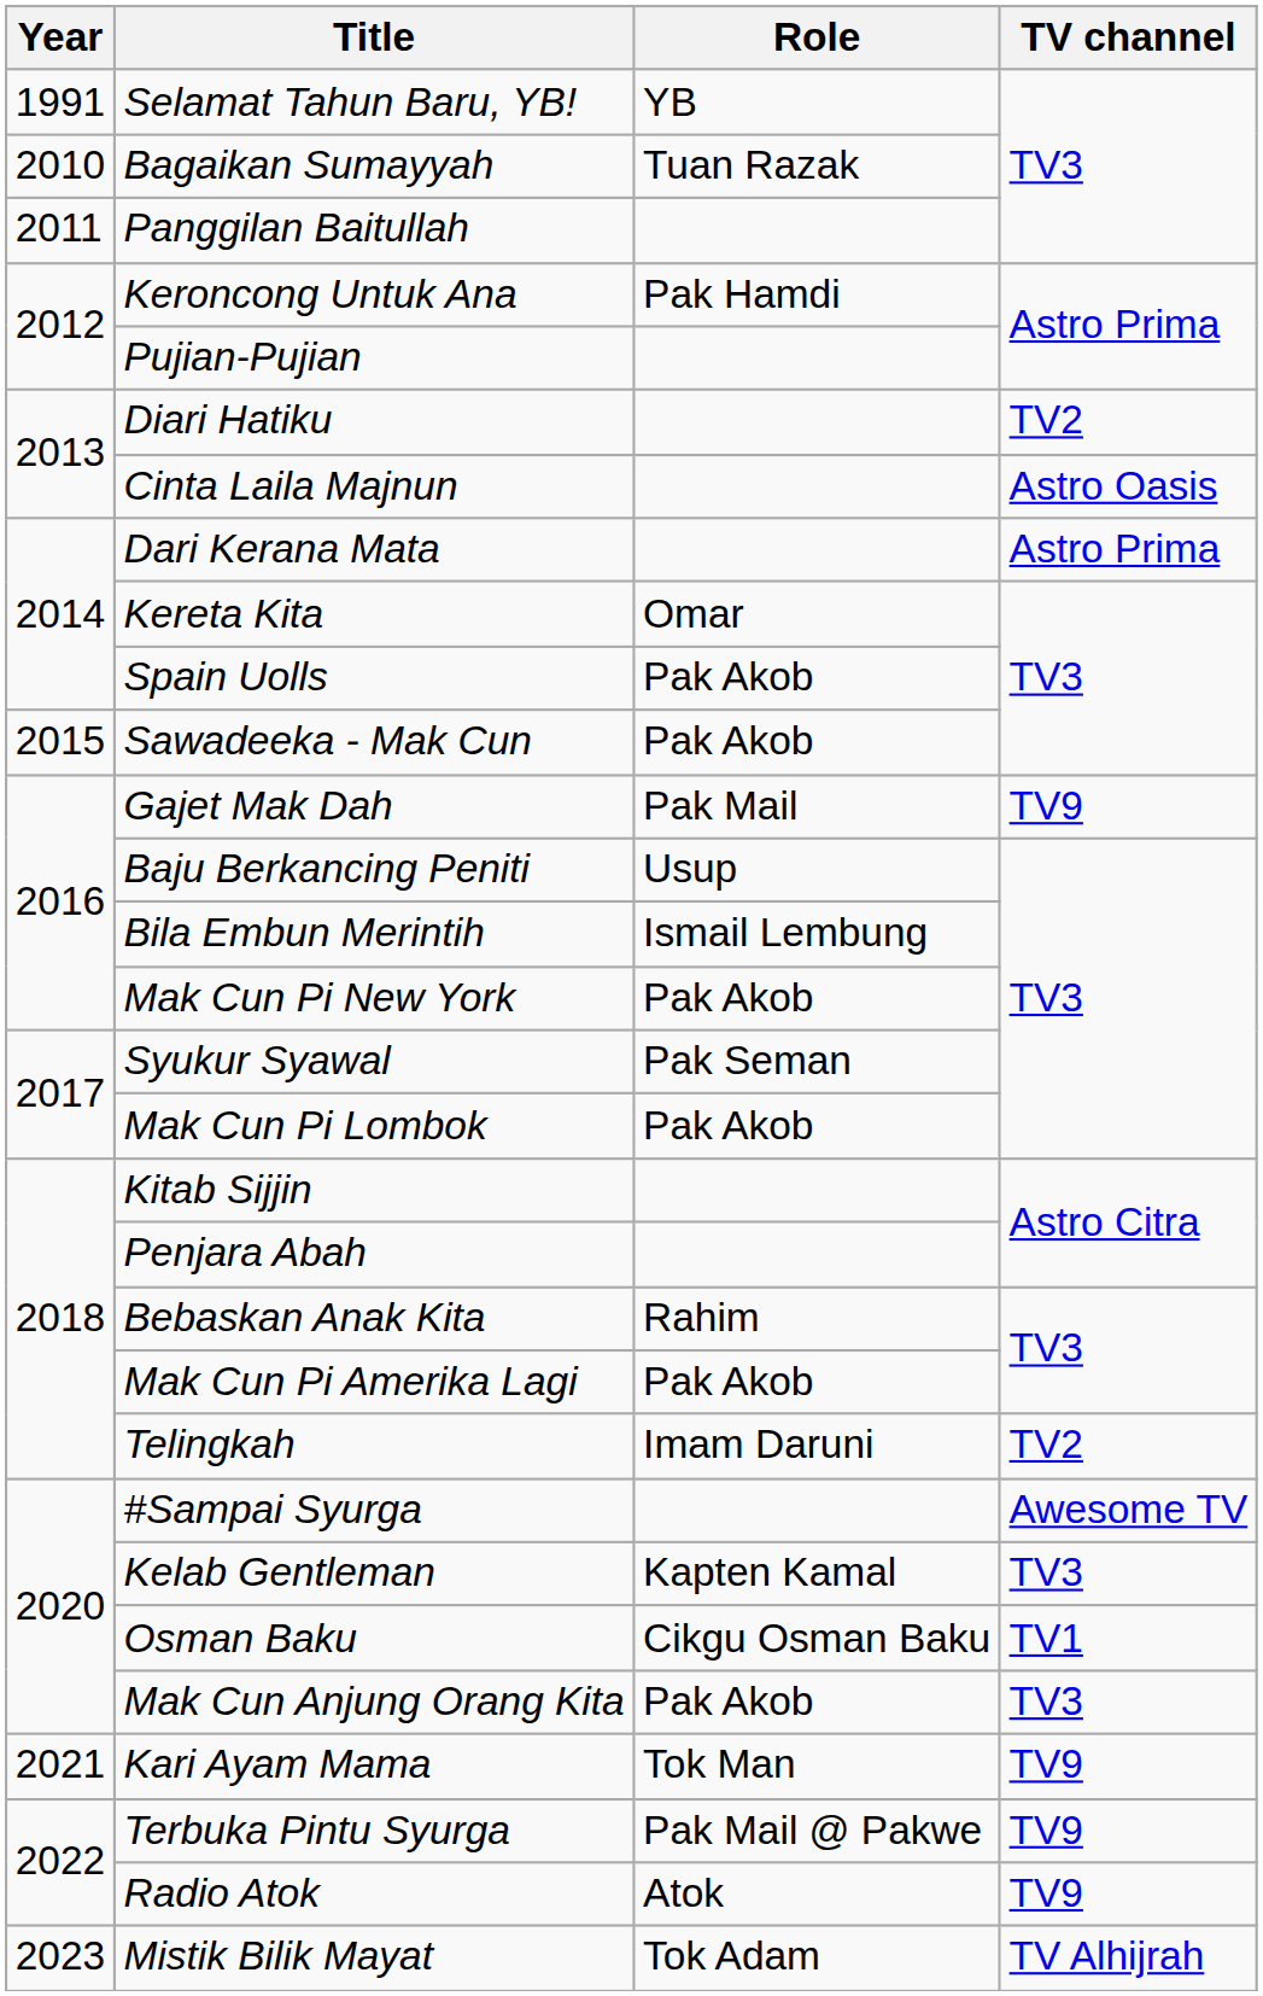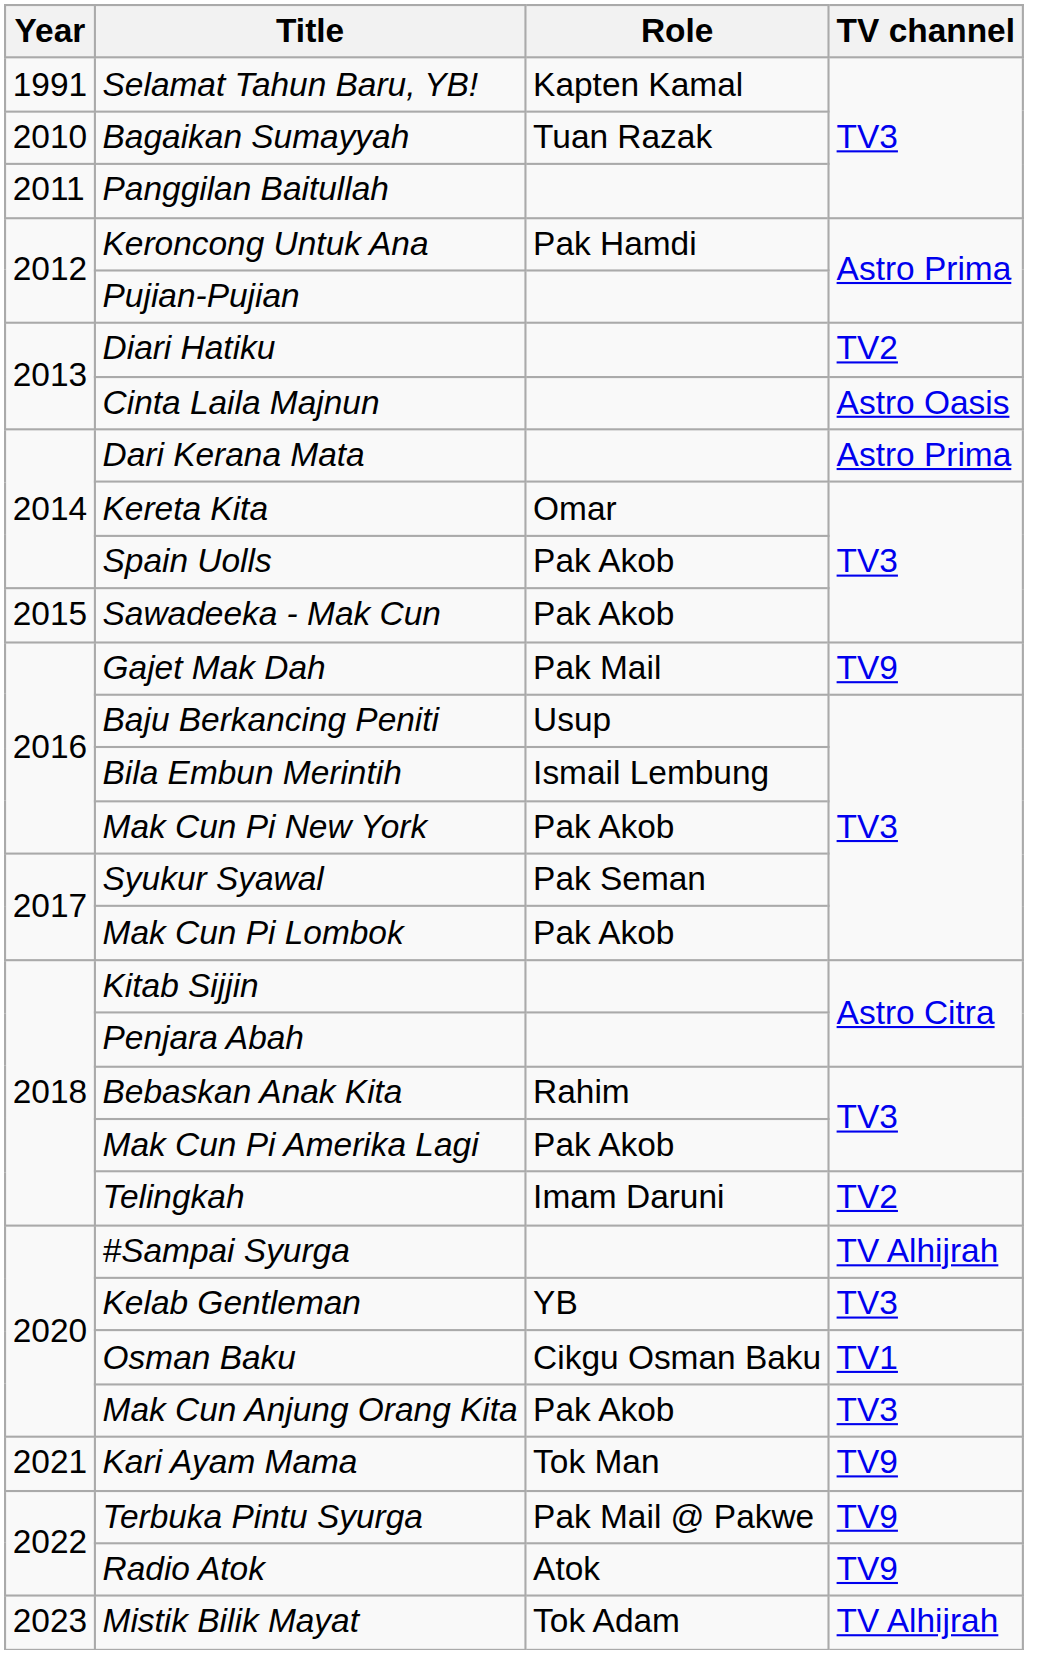Selamat Tahun Baru, YB! | Role: YB -> Kapten Kamal
#Sampai Syurga | TV channel: Awesome TV -> TV Alhijrah
Kelab Gentleman | Role: Kapten Kamal -> YB
